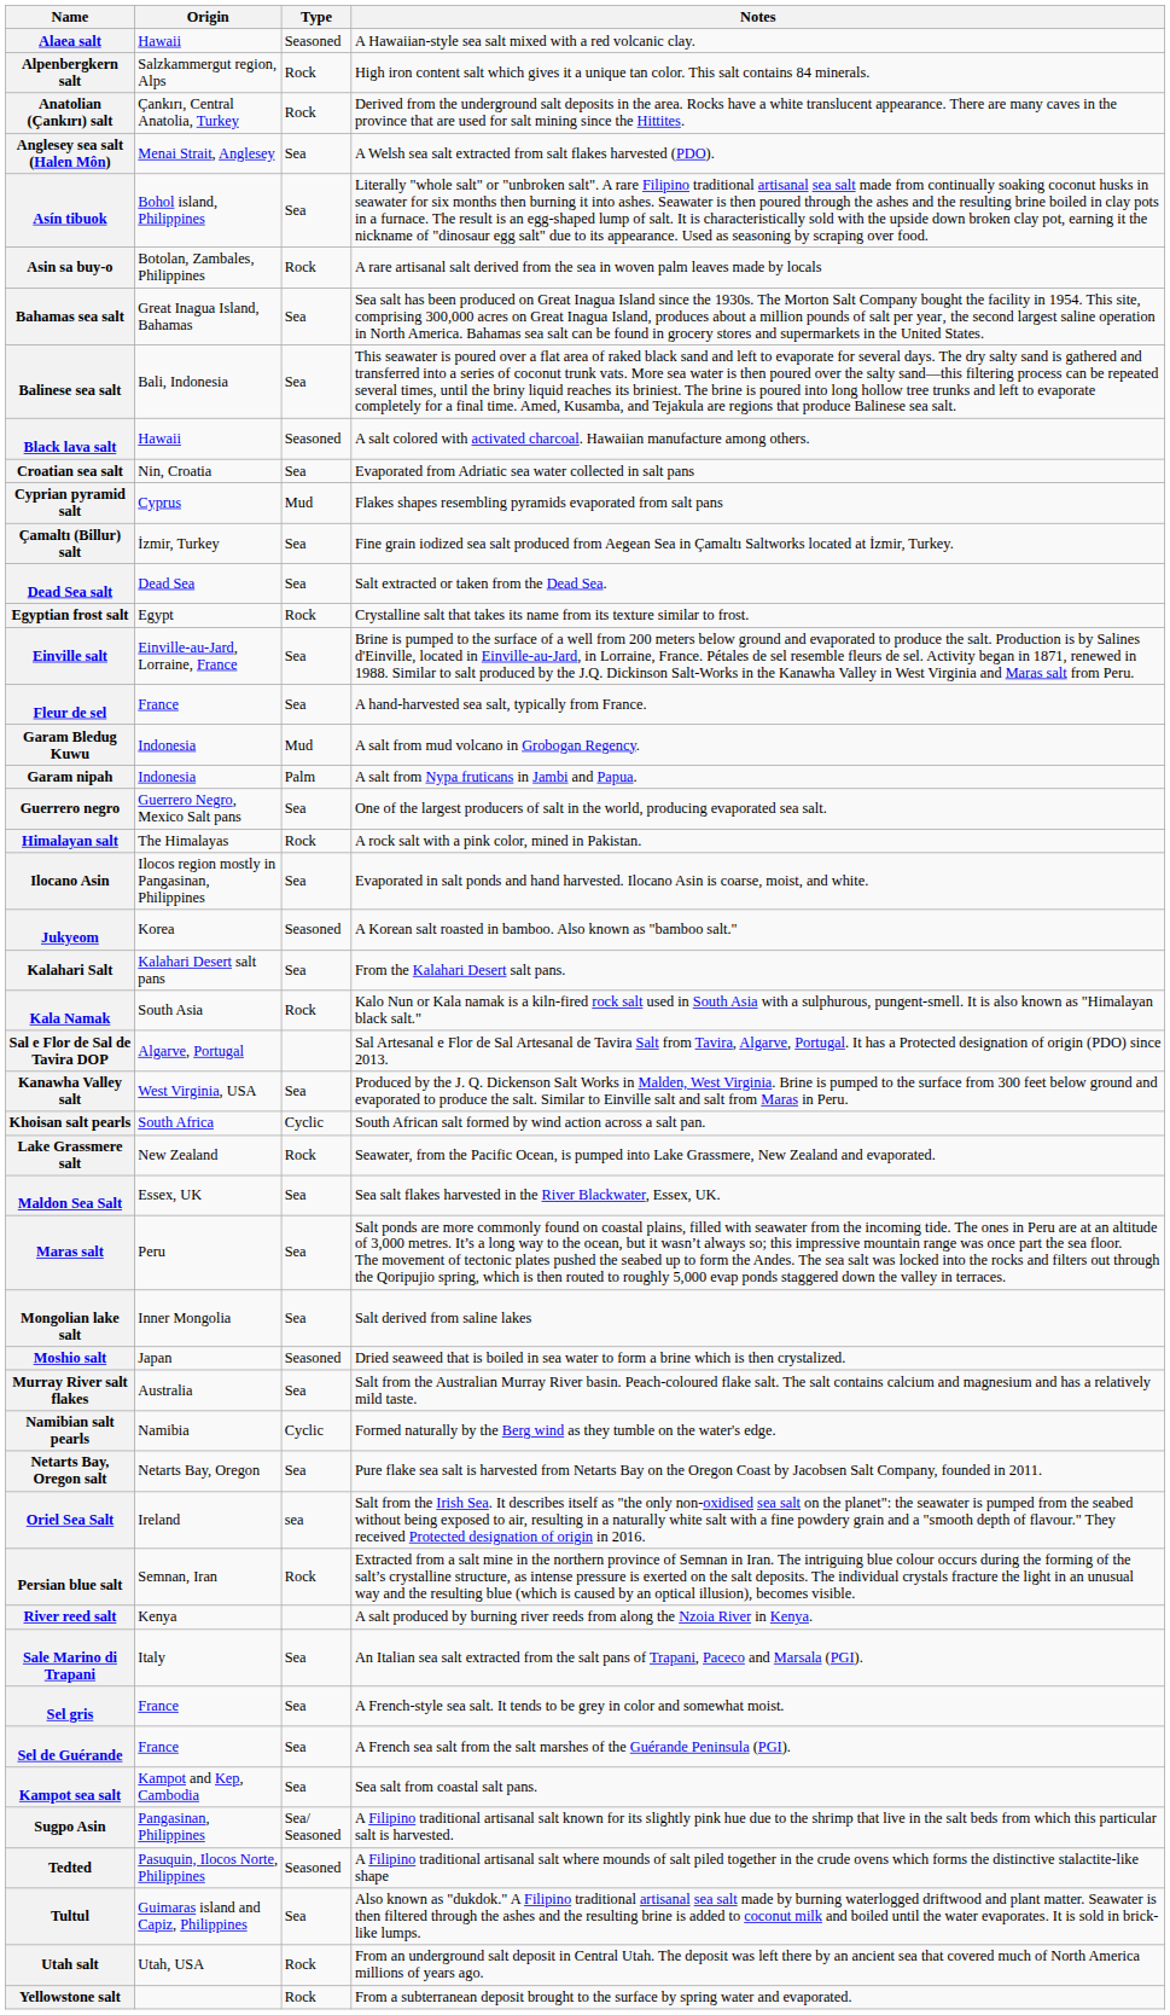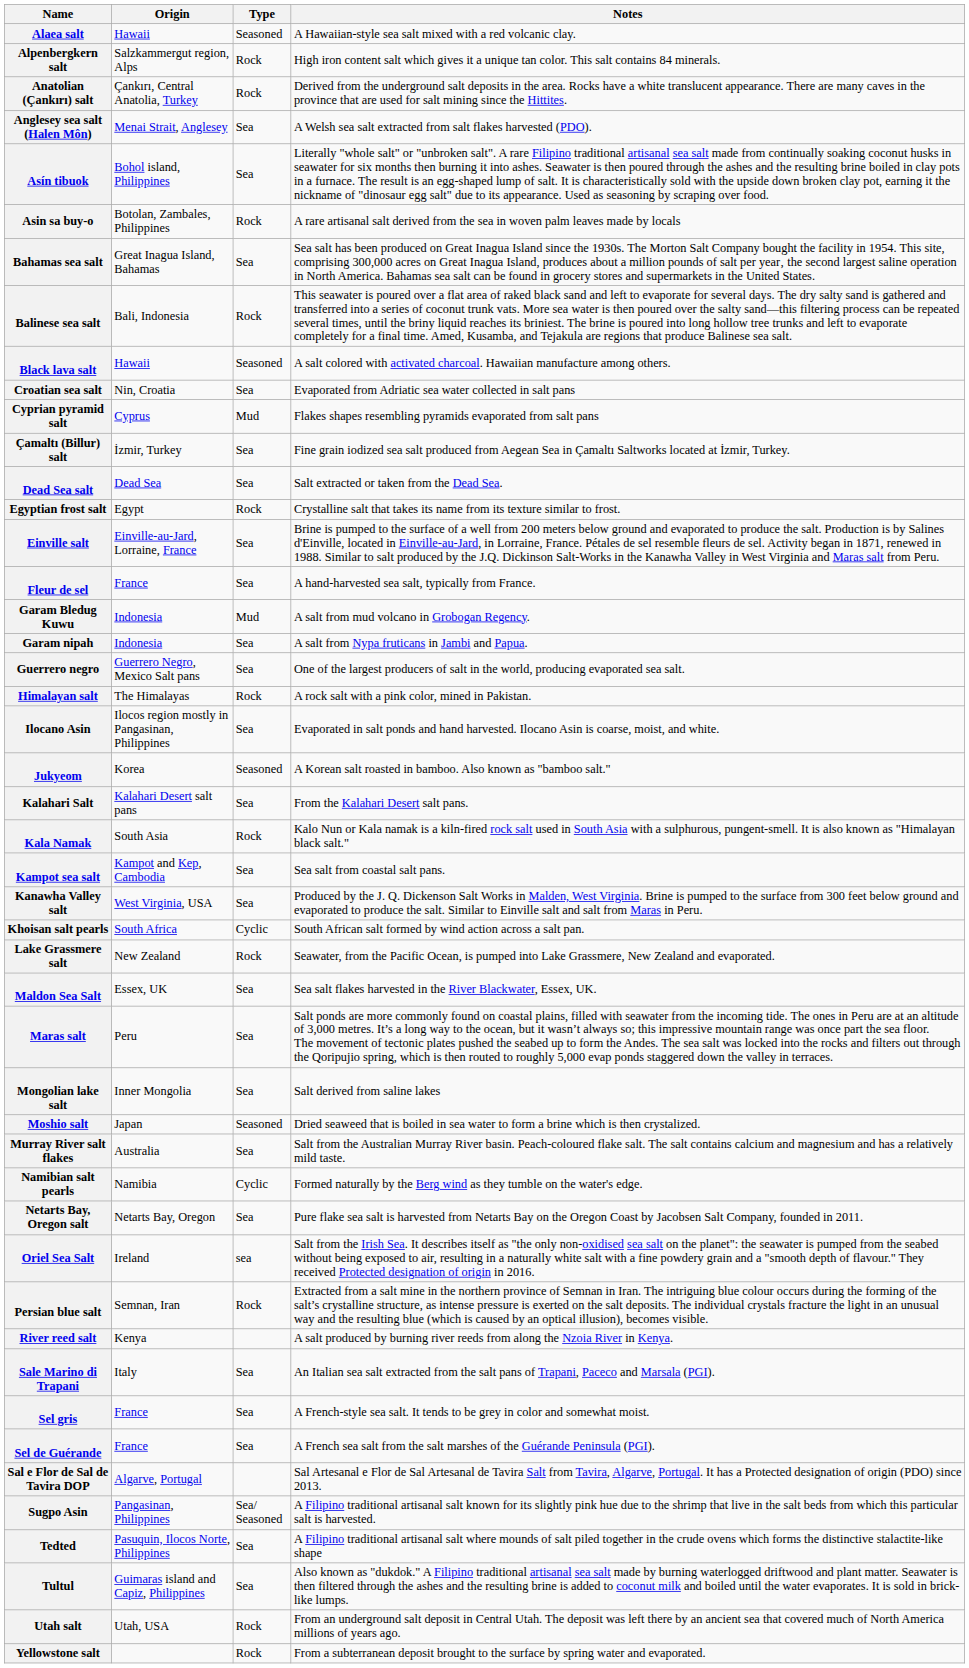Balinese sea salt | Type: Sea -> Rock
Garam nipah | Type: Palm -> Sea
rows swapped: Kampot sea salt <-> Sal e Flor de Sal de Tavira DOP
Tedted | Type: Seasoned -> Sea
